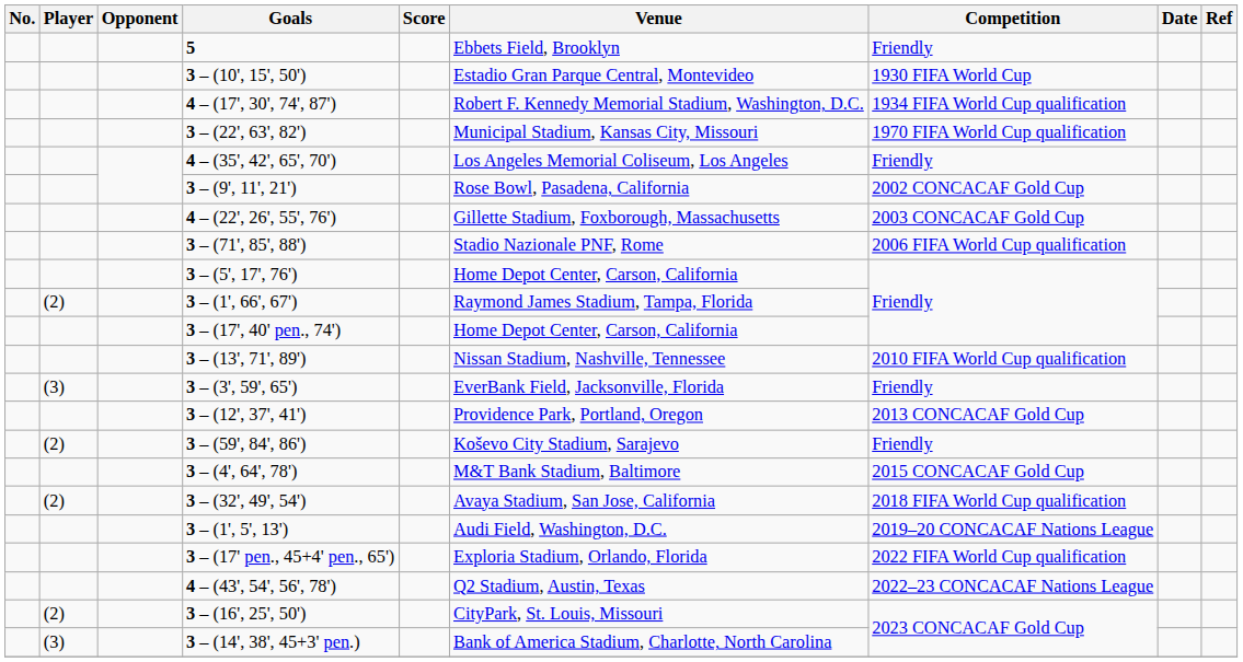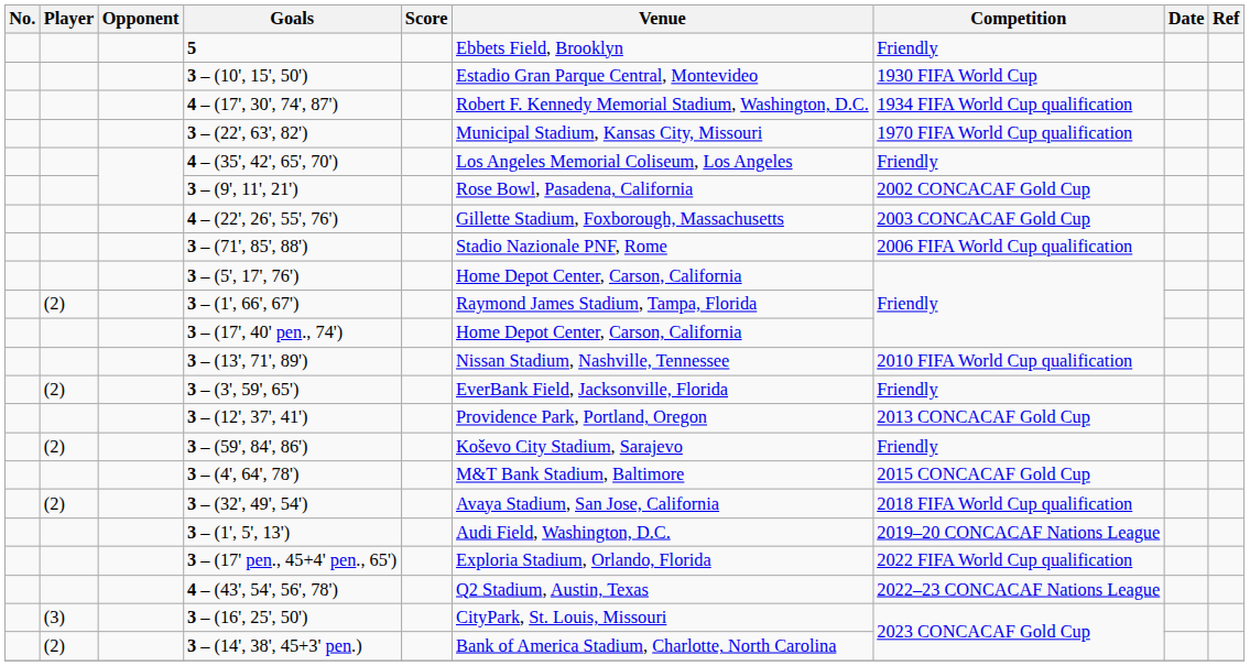3 – (3', 59', 65') | Player: (3) -> (2)
3 – (16', 25', 50') | Player: (2) -> (3)
3 – (14', 38', 45+3' pen.) | Player: (3) -> (2)
